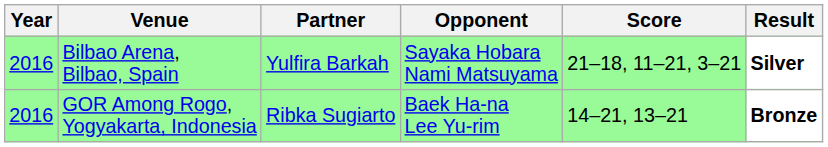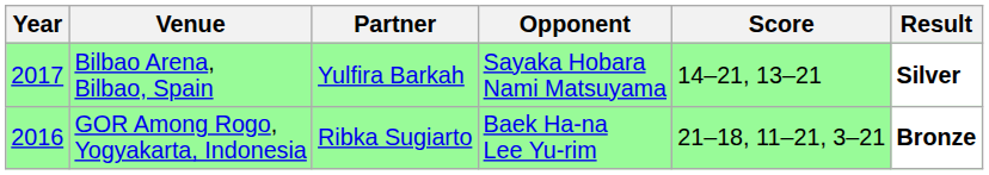Bilbao Arena, Bilbao, Spain | Year: 2016 -> 2017
Bilbao Arena, Bilbao, Spain | Score: 21–18, 11–21, 3–21 -> 14–21, 13–21
GOR Among Rogo, Yogyakarta, Indonesia | Score: 14–21, 13–21 -> 21–18, 11–21, 3–21
